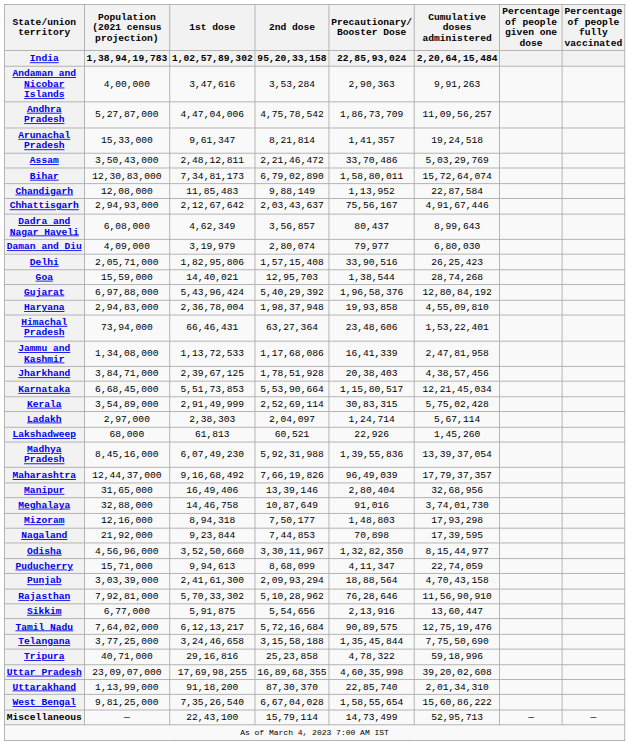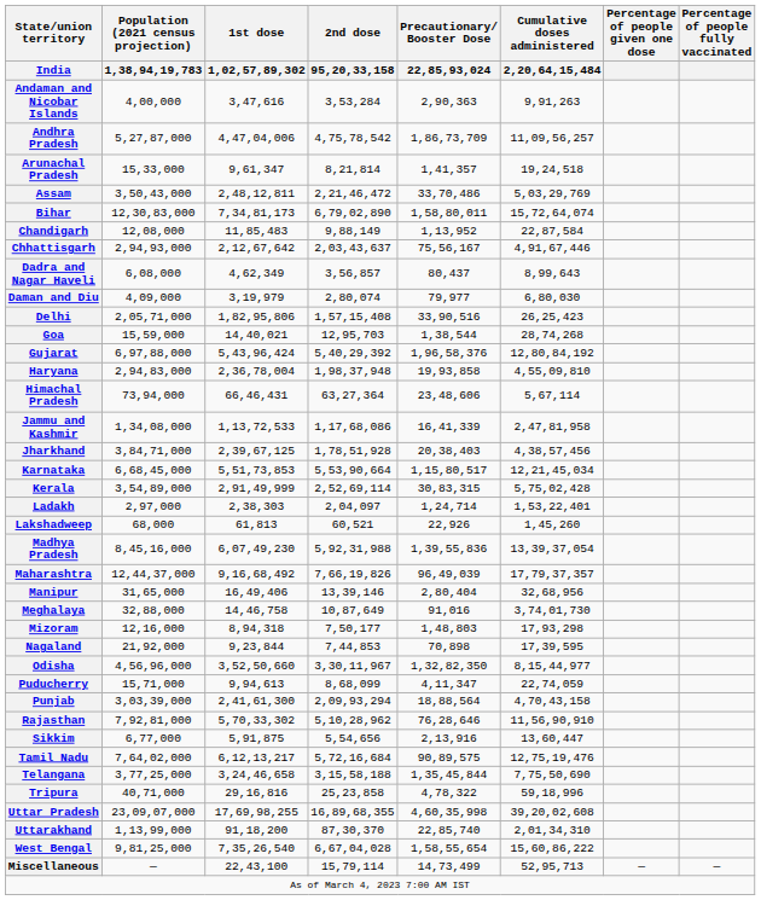Himachal Pradesh | Cumulative doses administered / 2,20,64,15,484: 1,53,22,401 -> 5,67,114
Ladakh | Cumulative doses administered / 2,20,64,15,484: 5,67,114 -> 1,53,22,401
